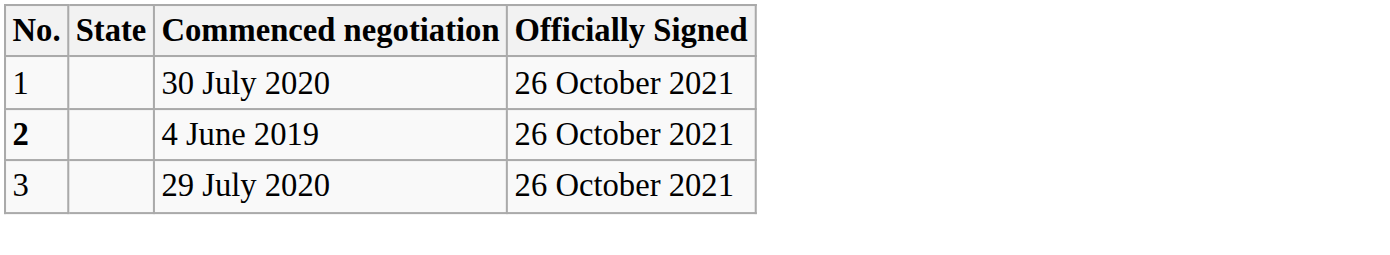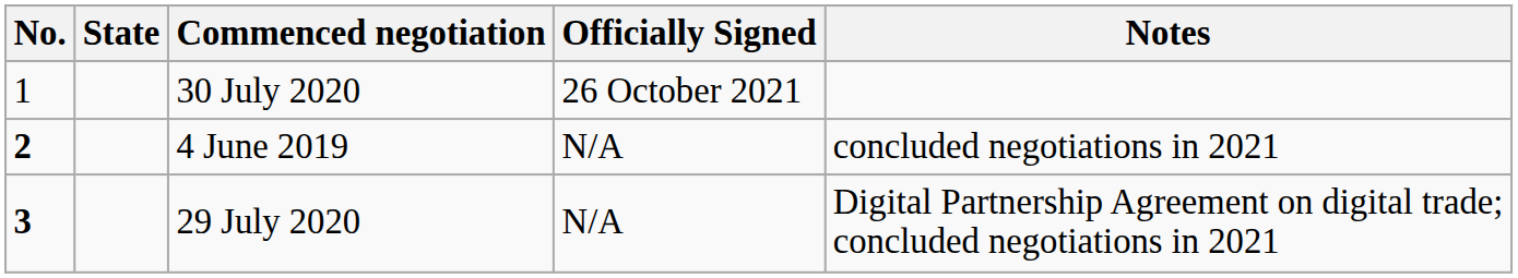+ column: Notes | concluded negotiations in 2021 | Digital Partnership Agreement on digital trade; concluded negotiations in 2021
4 June 2019 | Officially Signed: 26 October 2021 -> N/A
29 July 2020 | No.: normal -> bold
29 July 2020 | Officially Signed: 26 October 2021 -> N/A
